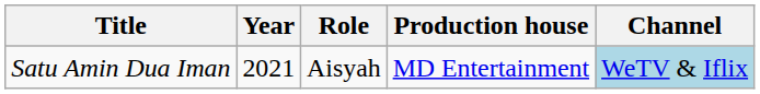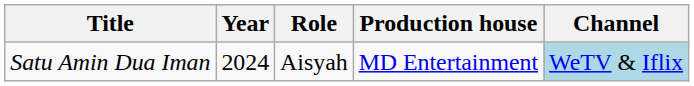Satu Amin Dua Iman | Year: 2021 -> 2024
